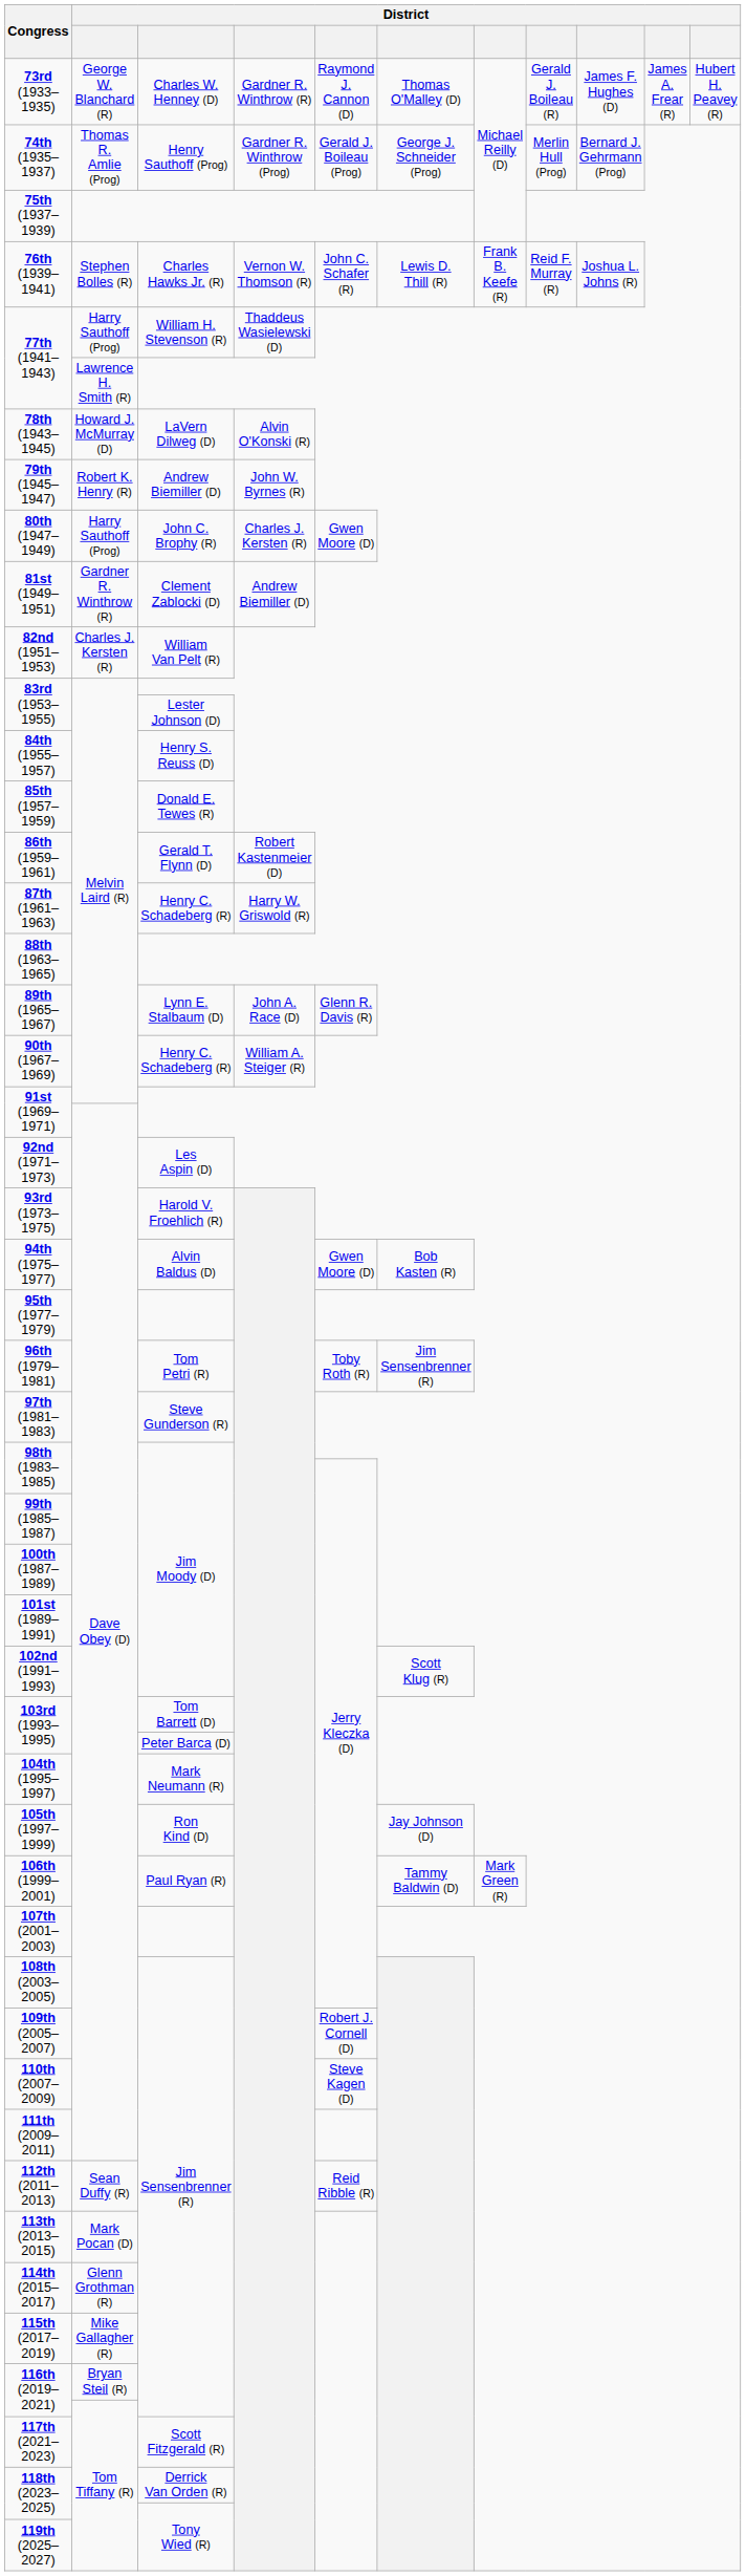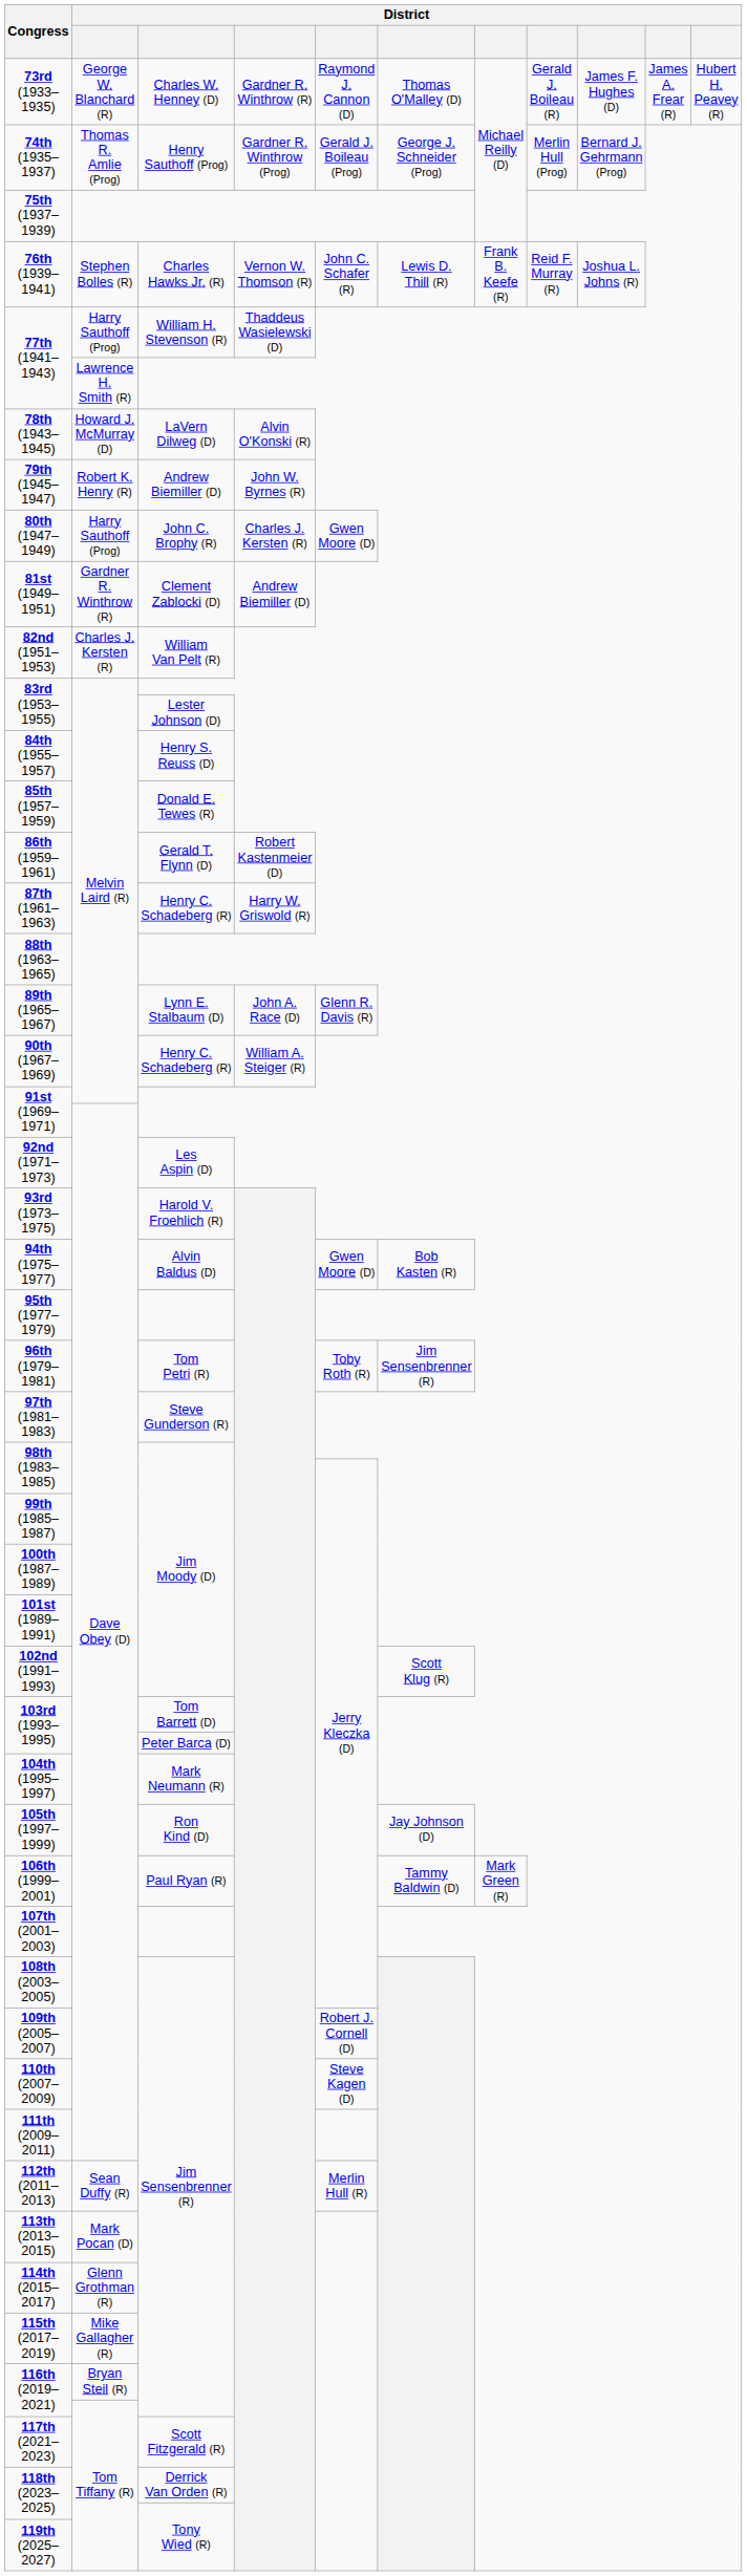112th (2011–2013) | column 5: Reid Ribble (R) -> Merlin Hull (R)
